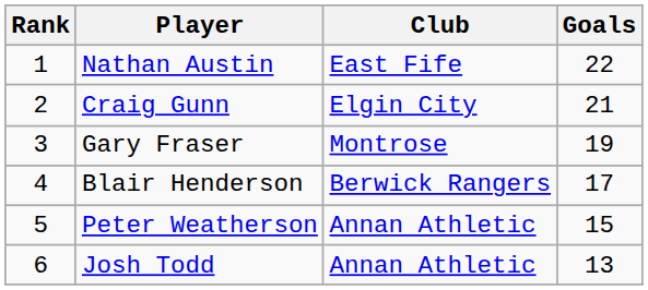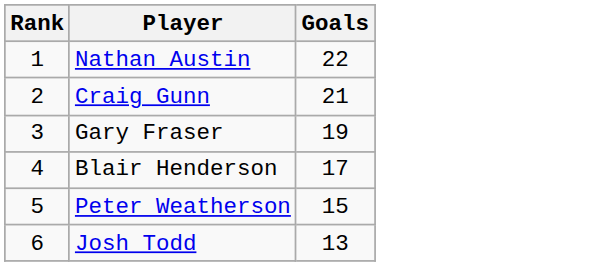- column: Club | East Fife | Elgin City | Montrose | Berwick Rangers | Annan Athletic | Annan Athletic
